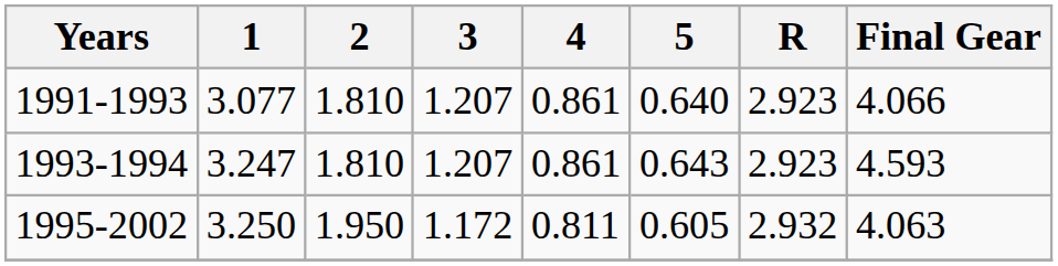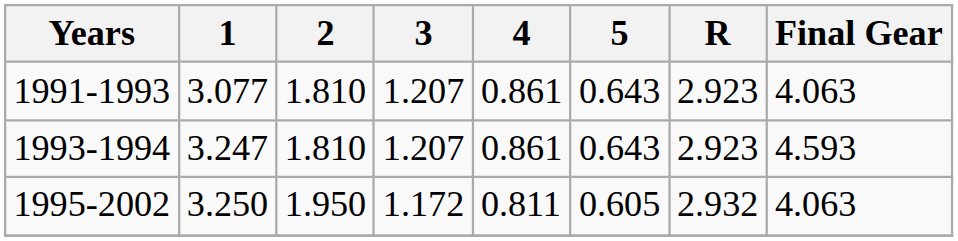1991-1993 | 5: 0.640 -> 0.643
1991-1993 | Final Gear: 4.066 -> 4.063
